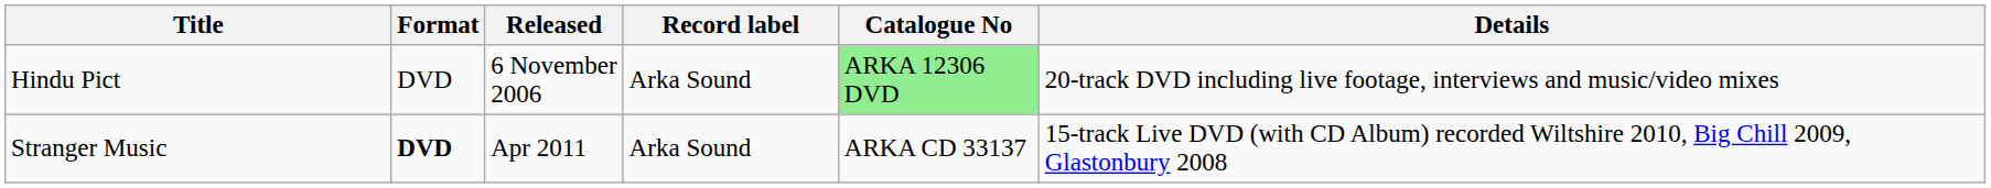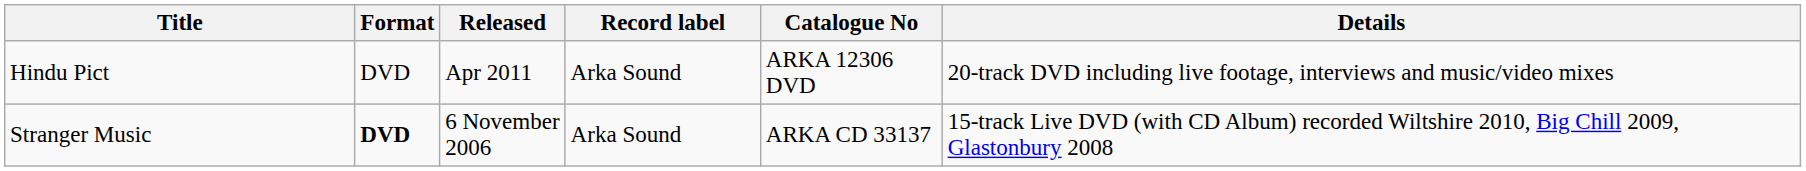Hindu Pict | Released: 6 November 2006 -> Apr 2011
Hindu Pict | Catalogue No: lightgreen background -> no background
Stranger Music | Released: Apr 2011 -> 6 November 2006
